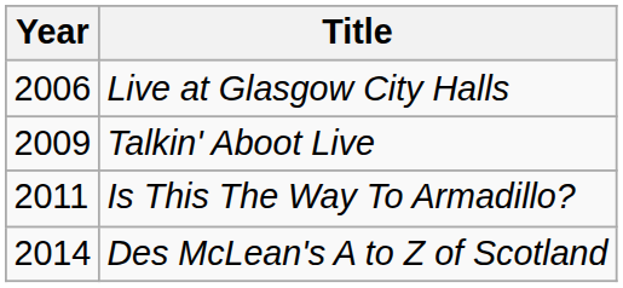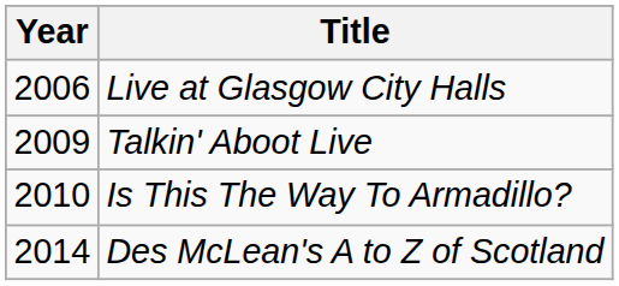Is This The Way To Armadillo? | Year: 2011 -> 2010
